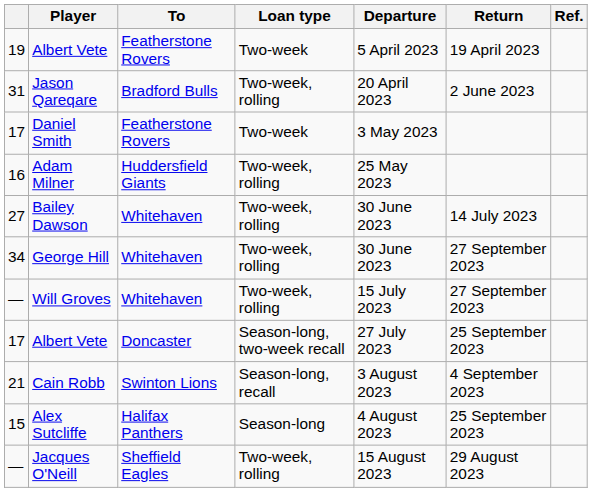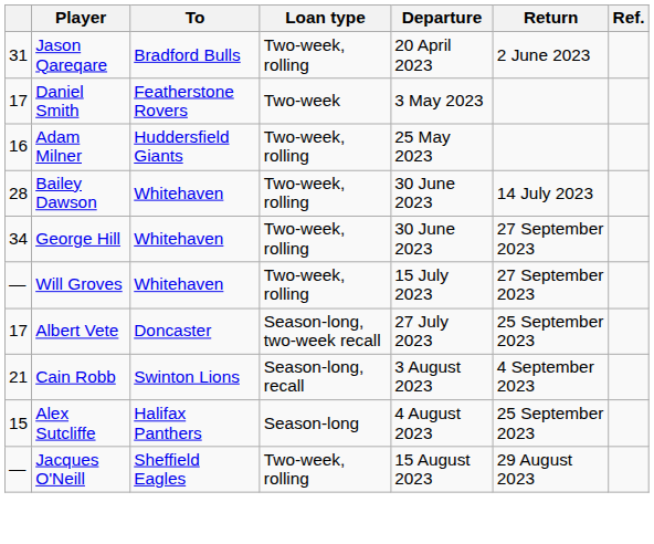- row: 19 | Albert Vete | Featherstone Rovers | Two-week | 5 April 2023 | 19 April 2023
Bailey Dawson | column 1: 27 -> 28
